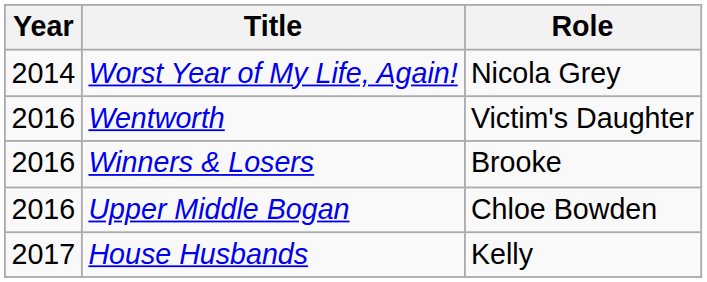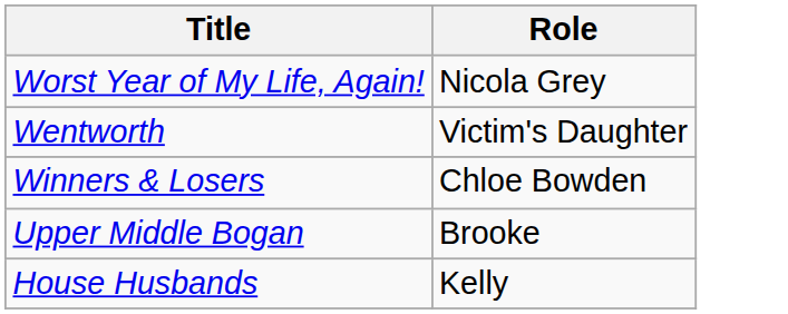- column: Year | 2014 | 2016 | 2016 | 2016 | 2017
Winners & Losers | Role: Brooke -> Chloe Bowden
Upper Middle Bogan | Role: Chloe Bowden -> Brooke
